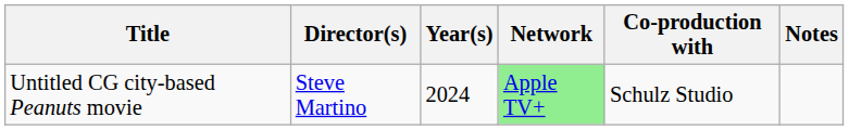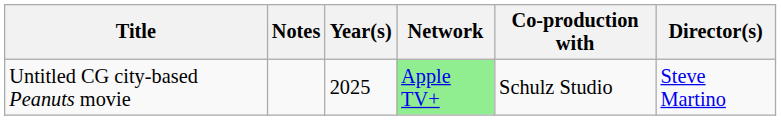columns swapped: Director(s) <-> Notes
Untitled CG city-based Peanuts movie | Year(s): 2024 -> 2025
